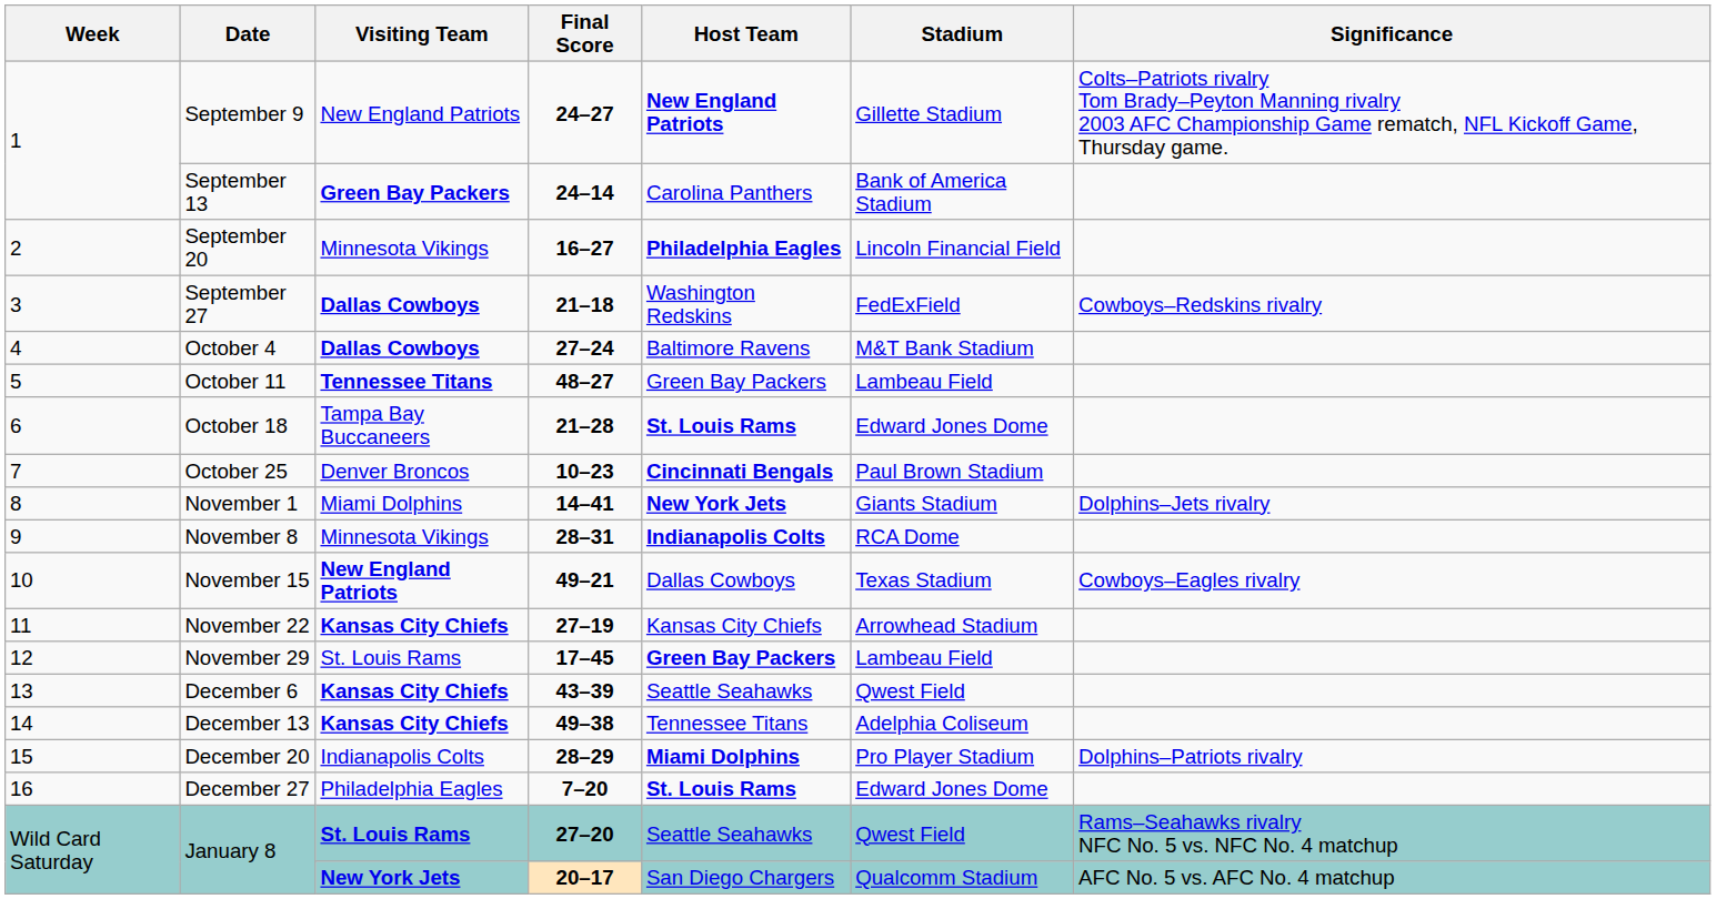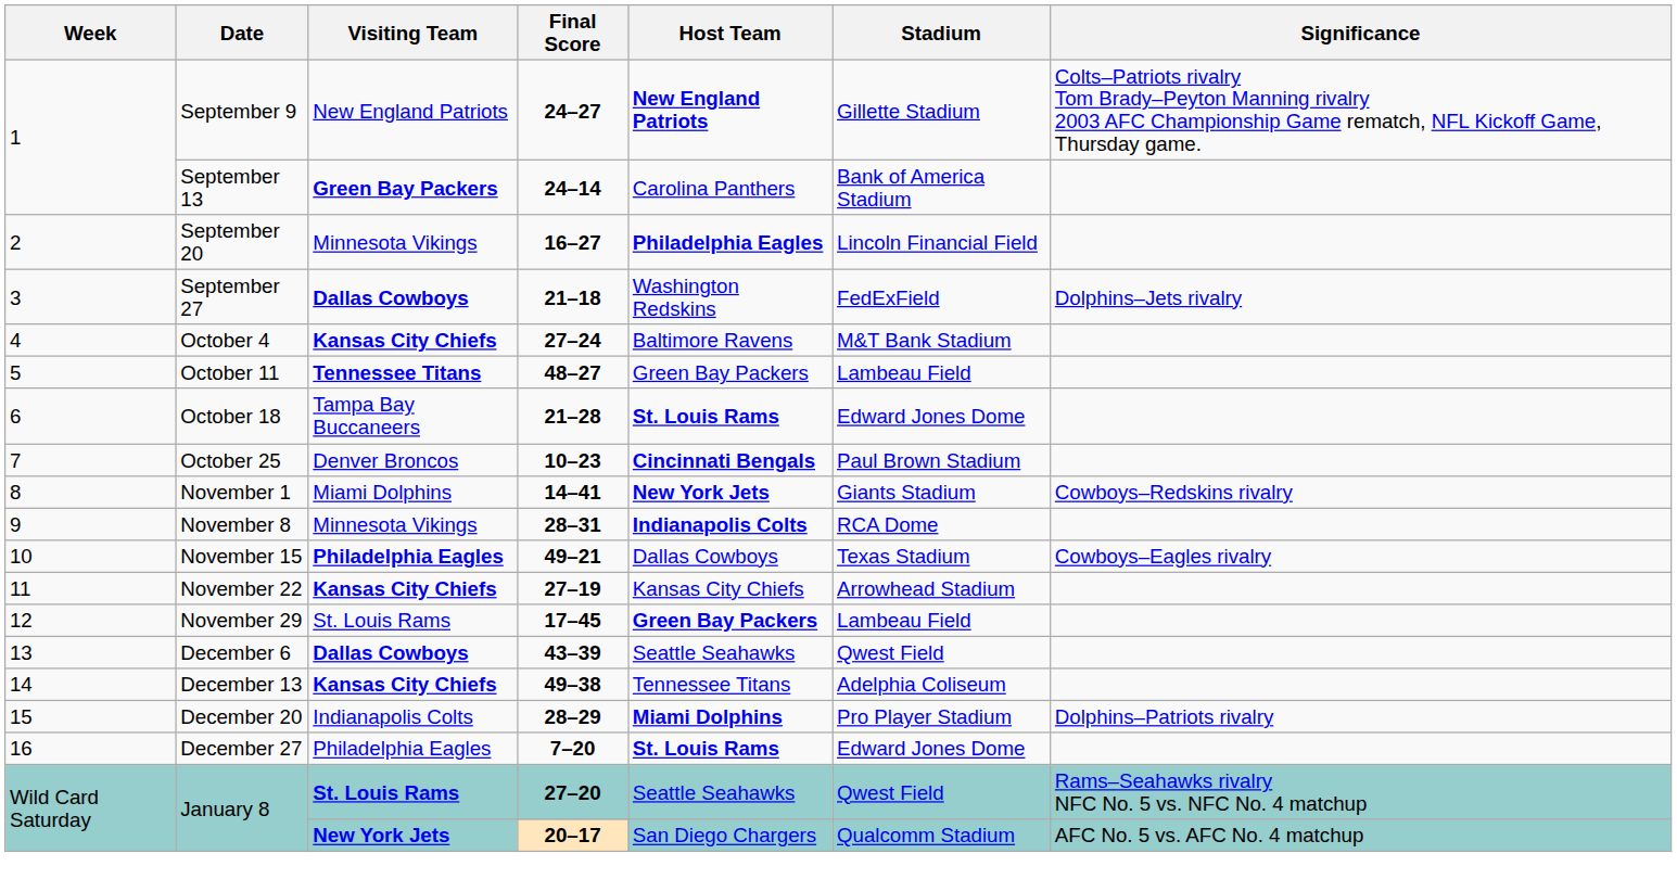September 27 | Significance: Cowboys–Redskins rivalry -> Dolphins–Jets rivalry
October 4 | Visiting Team: Dallas Cowboys -> Kansas City Chiefs
November 1 | Significance: Dolphins–Jets rivalry -> Cowboys–Redskins rivalry
November 15 | Visiting Team: New England Patriots -> Philadelphia Eagles
December 6 | Visiting Team: Kansas City Chiefs -> Dallas Cowboys
